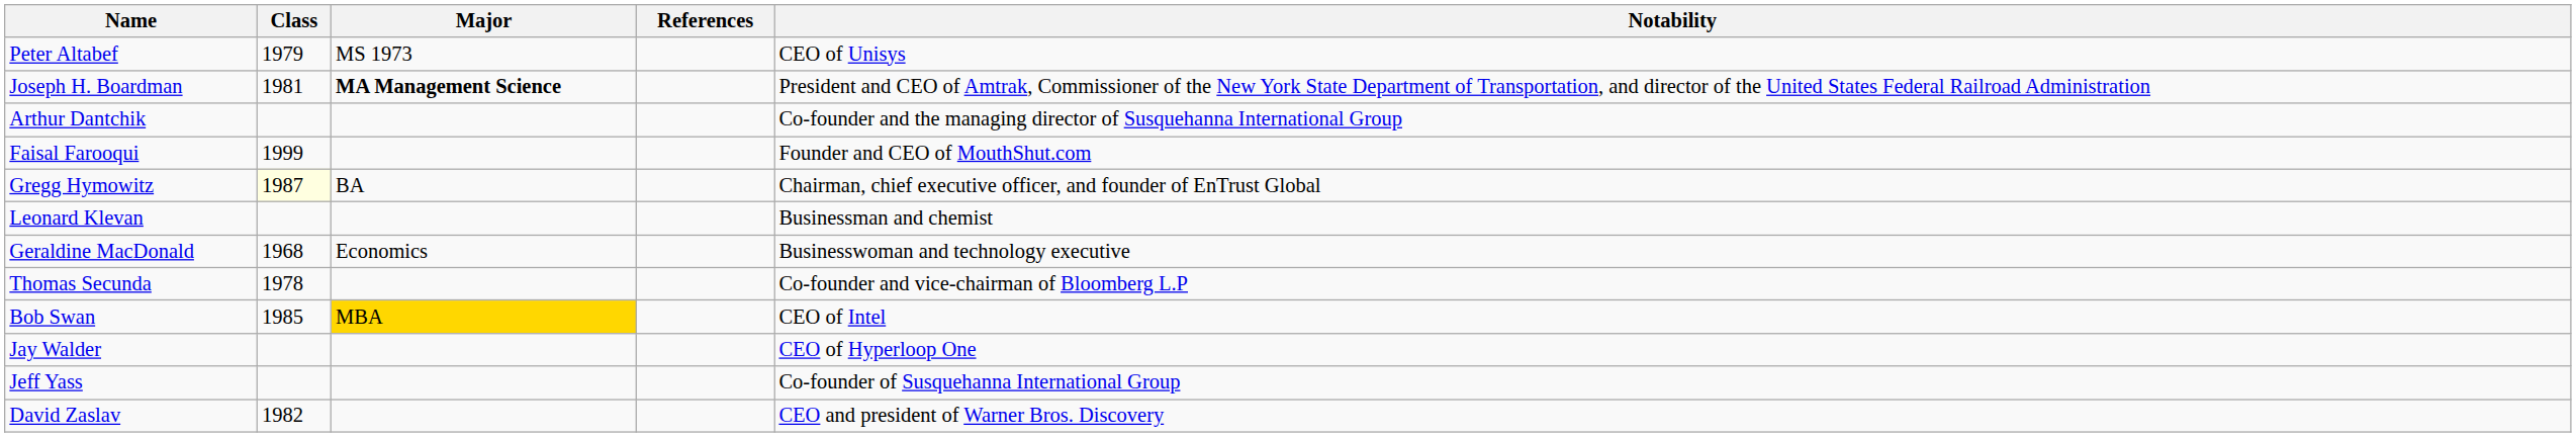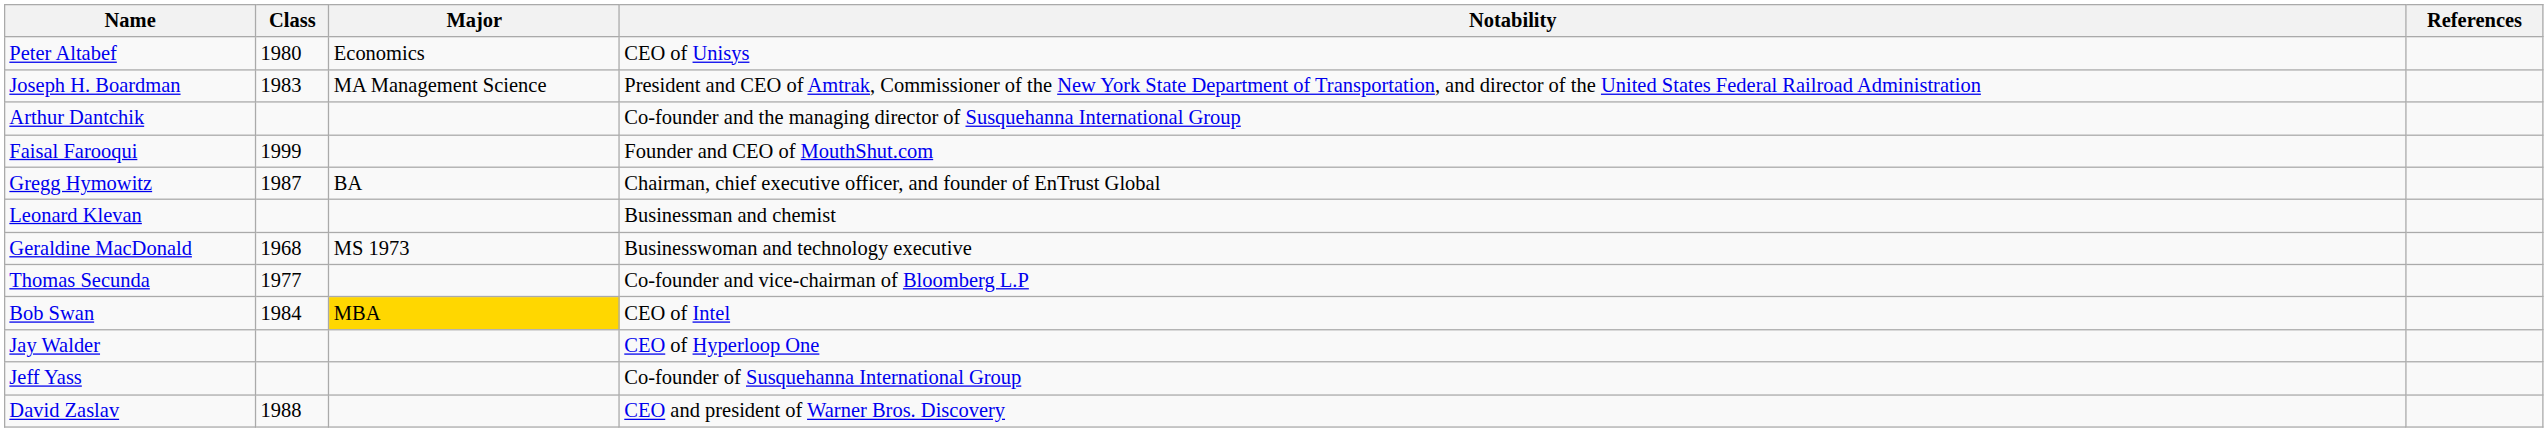columns swapped: Notability <-> References
Peter Altabef | Class: 1979 -> 1980
Peter Altabef | Major: MS 1973 -> Economics
Joseph H. Boardman | Class: 1981 -> 1983
Joseph H. Boardman | Major: bold -> normal
Gregg Hymowitz | Class: lightyellow background -> no background
Geraldine MacDonald | Major: Economics -> MS 1973
Thomas Secunda | Class: 1978 -> 1977
Bob Swan | Class: 1985 -> 1984
David Zaslav | Class: 1982 -> 1988
